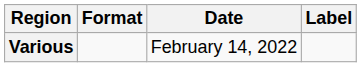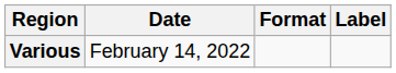columns swapped: Date <-> Format
